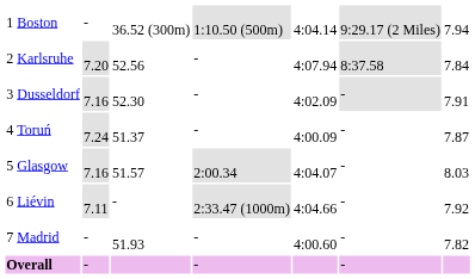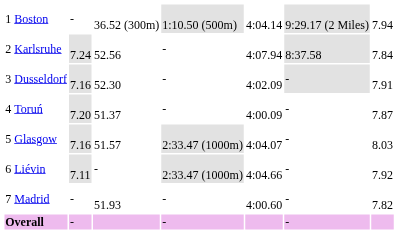Karlsruhe | column 3: 7.20 -> 7.24
Toruń | column 3: 7.24 -> 7.20
Glasgow | column 5: 2:00.34 -> 2:33.47 (1000m)
